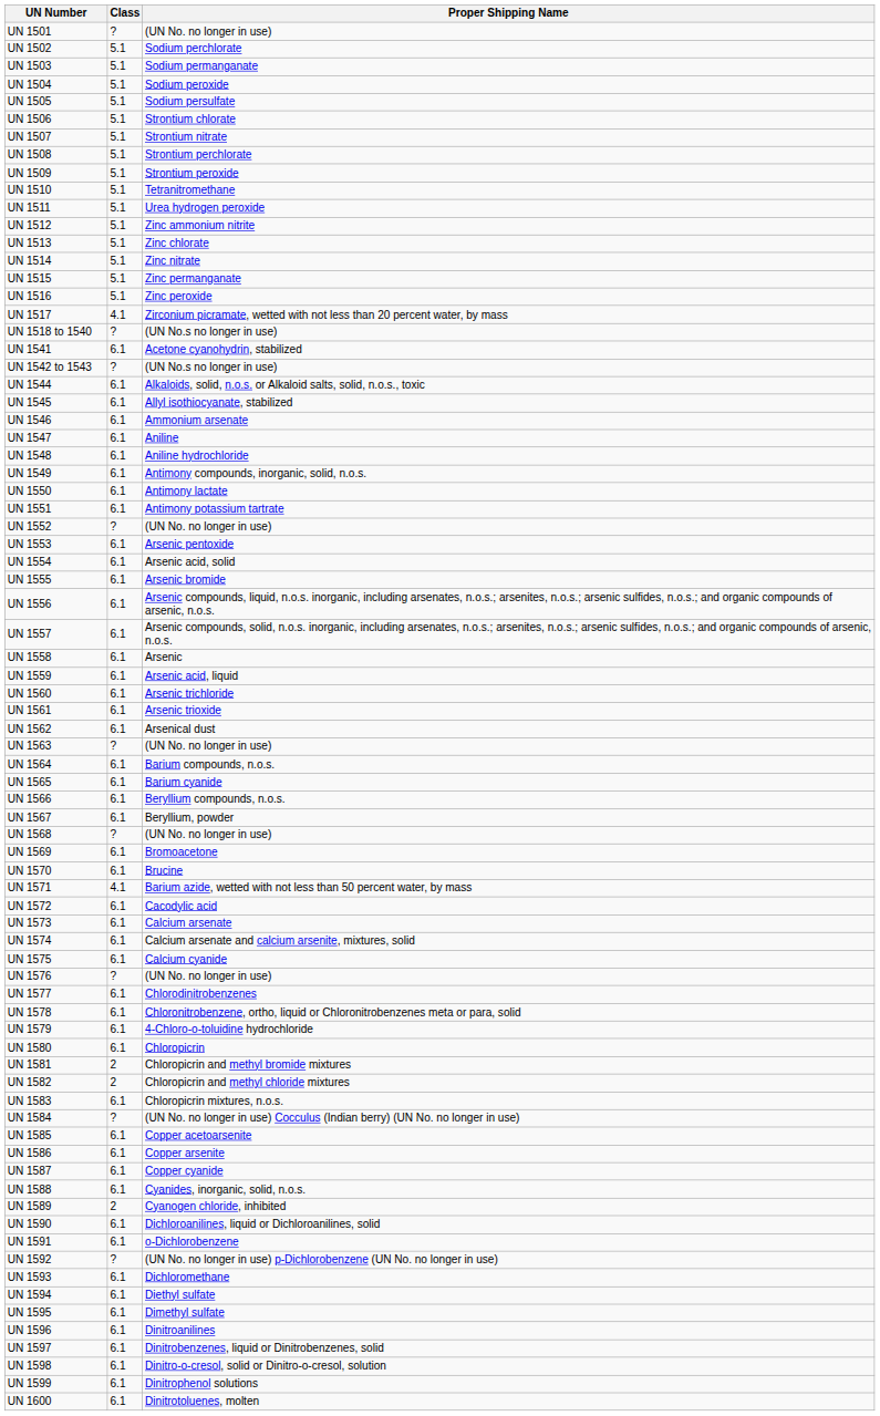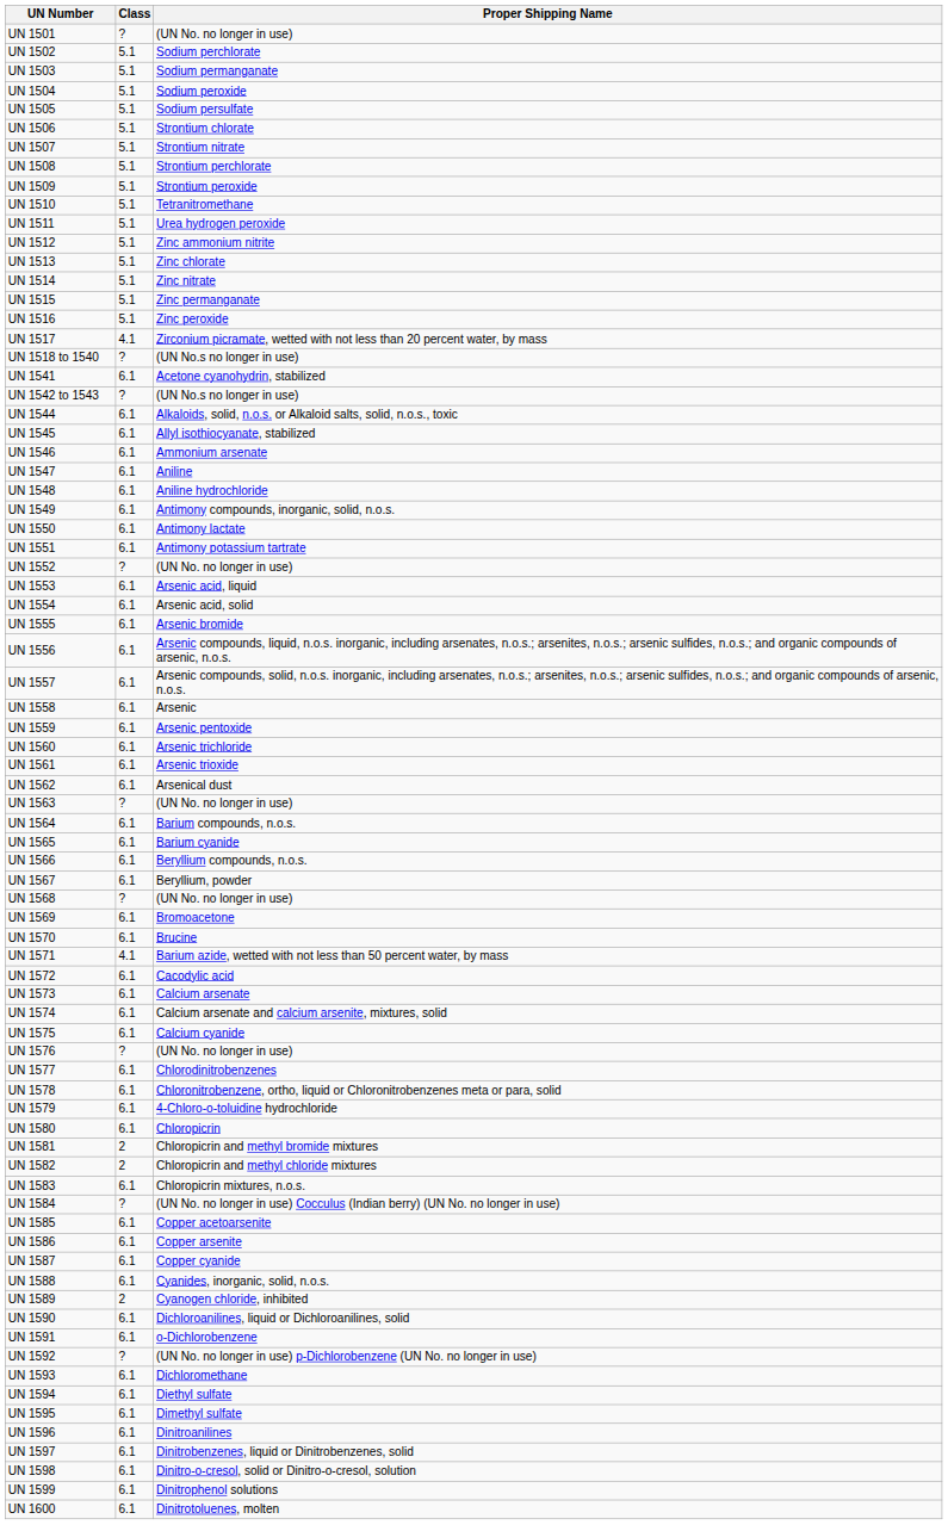UN 1553 | Proper Shipping Name: Arsenic pentoxide -> Arsenic acid, liquid
UN 1559 | Proper Shipping Name: Arsenic acid, liquid -> Arsenic pentoxide
